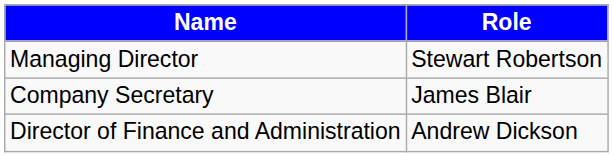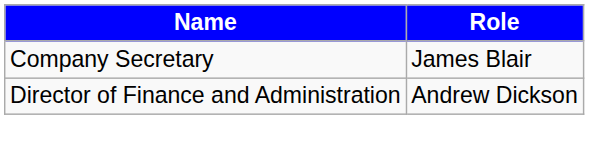- row: Managing Director | Stewart Robertson
